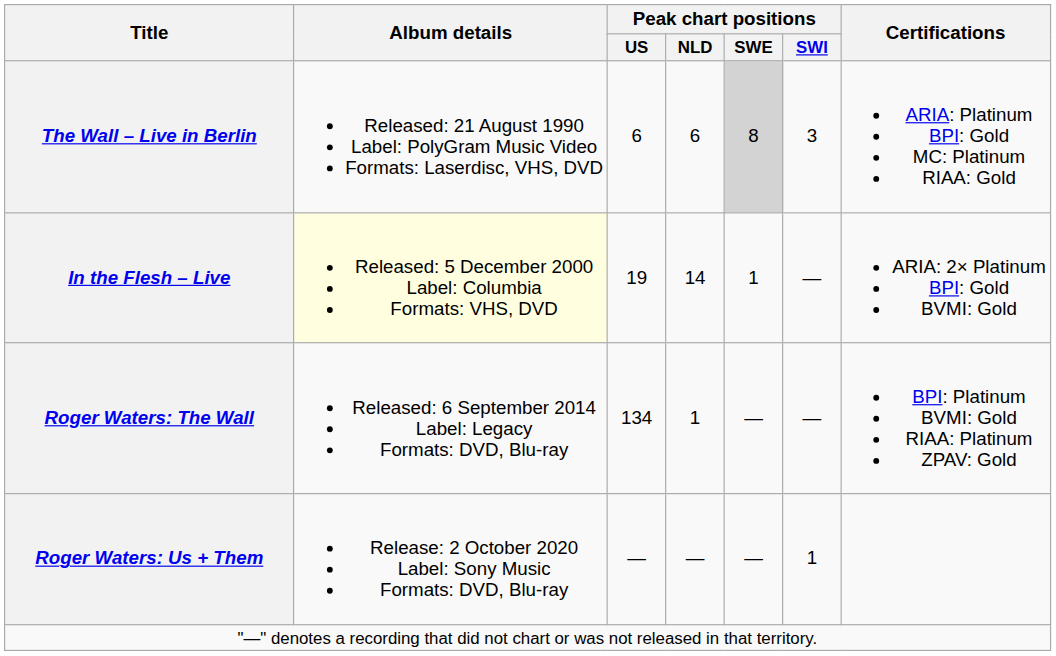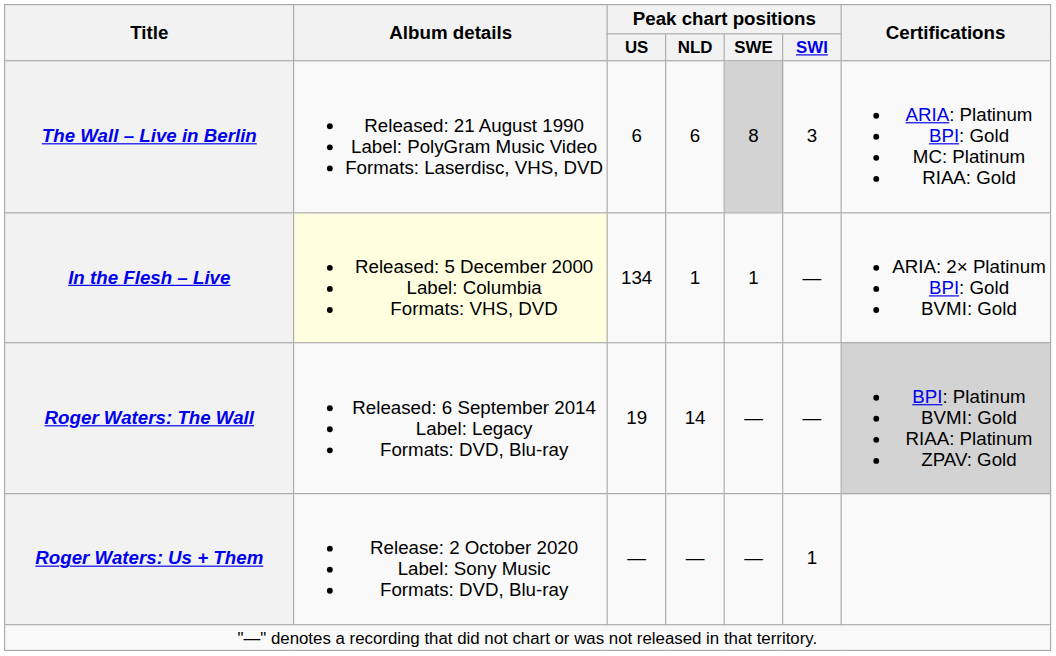In the Flesh – Live | Peak chart positions / US: 19 -> 134
In the Flesh – Live | Peak chart positions / NLD: 14 -> 1
Roger Waters: The Wall | Peak chart positions / US: 134 -> 19
Roger Waters: The Wall | Peak chart positions / NLD: 1 -> 14
Roger Waters: The Wall | Certifications: no background -> lightgrey background
